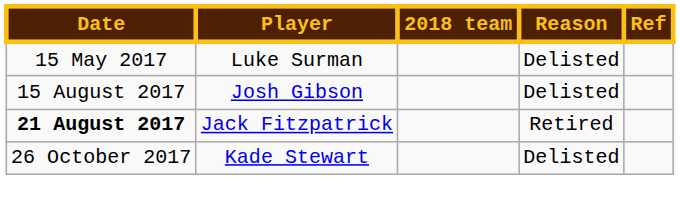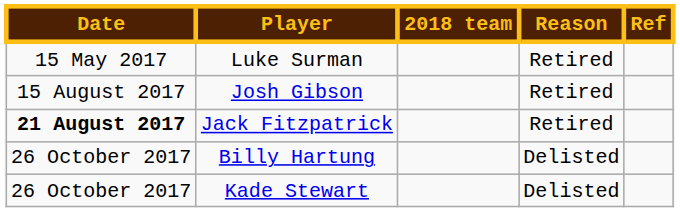Luke Surman | Reason: Delisted -> Retired
Josh Gibson | Reason: Delisted -> Retired
+ row: 26 October 2017 | Billy Hartung | Delisted
